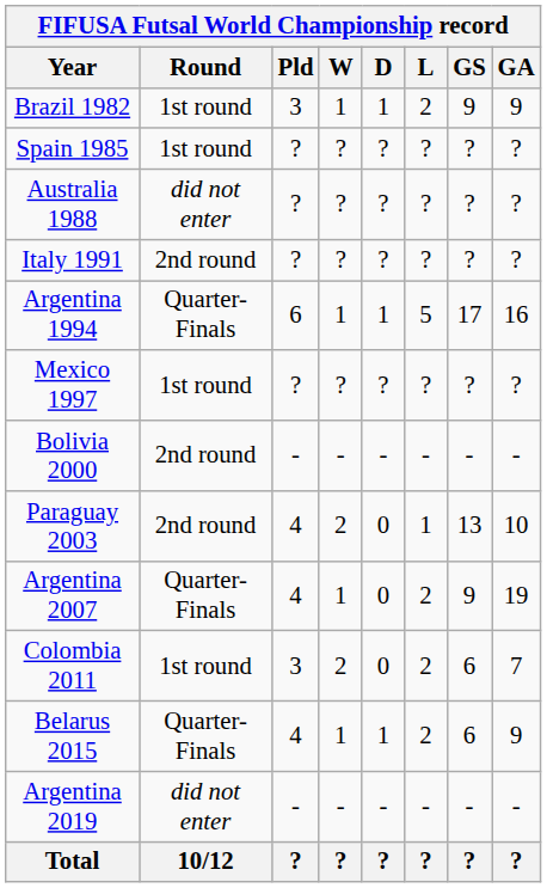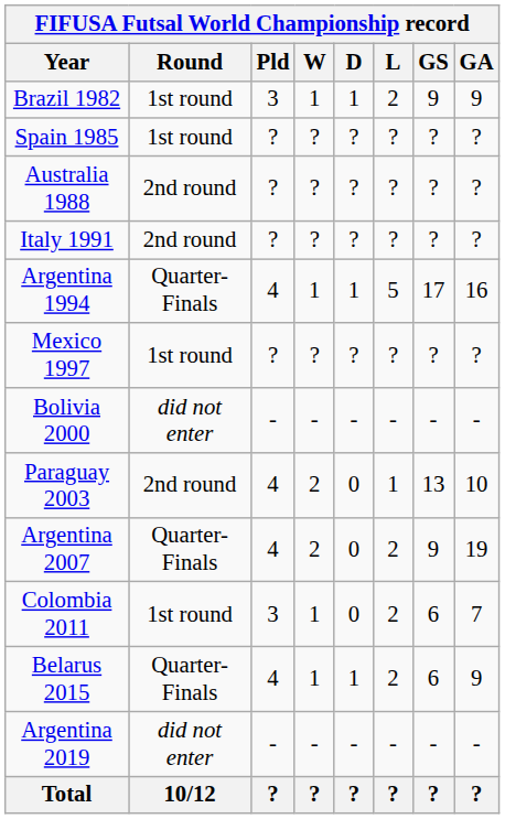Australia 1988 | Round: did not enter -> 2nd round
Argentina 1994 | Pld: 6 -> 4
Bolivia 2000 | Round: 2nd round -> did not enter
Argentina 2007 | W: 1 -> 2
Colombia 2011 | W: 2 -> 1
